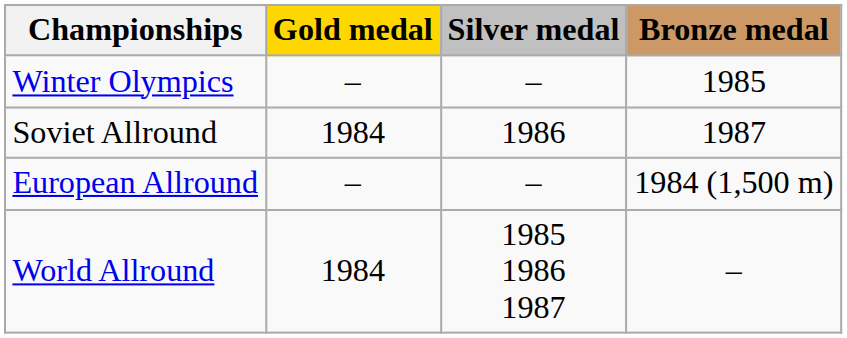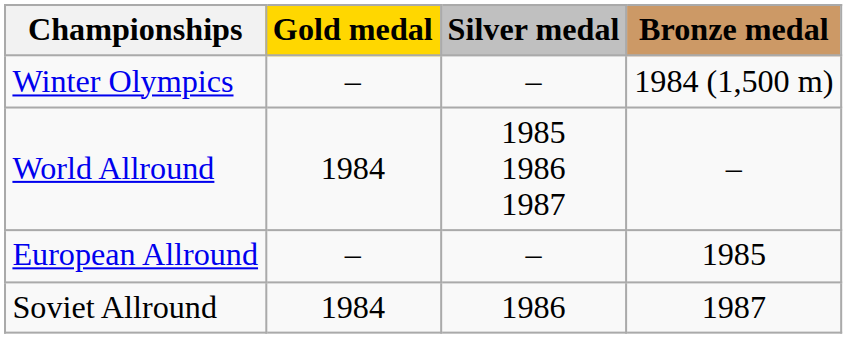Winter Olympics | Bronze medal: 1985 -> 1984 (1,500 m)
rows swapped: World Allround <-> Soviet Allround
European Allround | Bronze medal: 1984 (1,500 m) -> 1985
